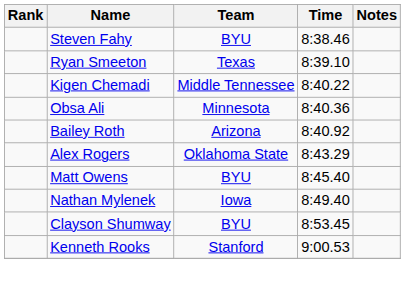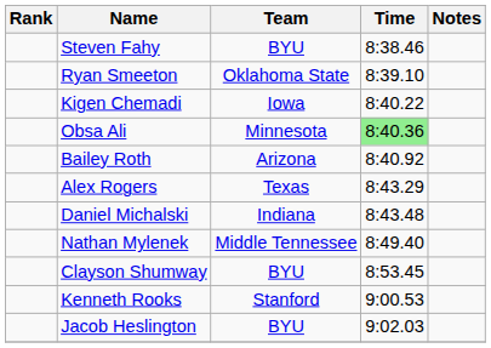Ryan Smeeton | Team: Texas -> Oklahoma State
Kigen Chemadi | Team: Middle Tennessee -> Iowa
Obsa Ali | Time: no background -> lightgreen background
Alex Rogers | Team: Oklahoma State -> Texas
+ row: Daniel Michalski | Indiana | 8:43.48
- row: Matt Owens | BYU | 8:45.40
Nathan Mylenek | Team: Iowa -> Middle Tennessee
+ row: Jacob Heslington | BYU | 9:02.03
